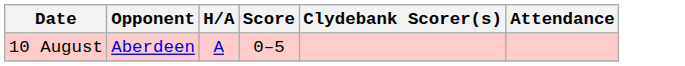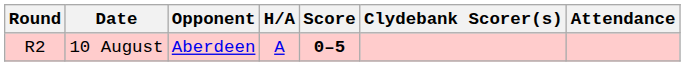+ column: Round | R2
10 August | Score: normal -> bold
